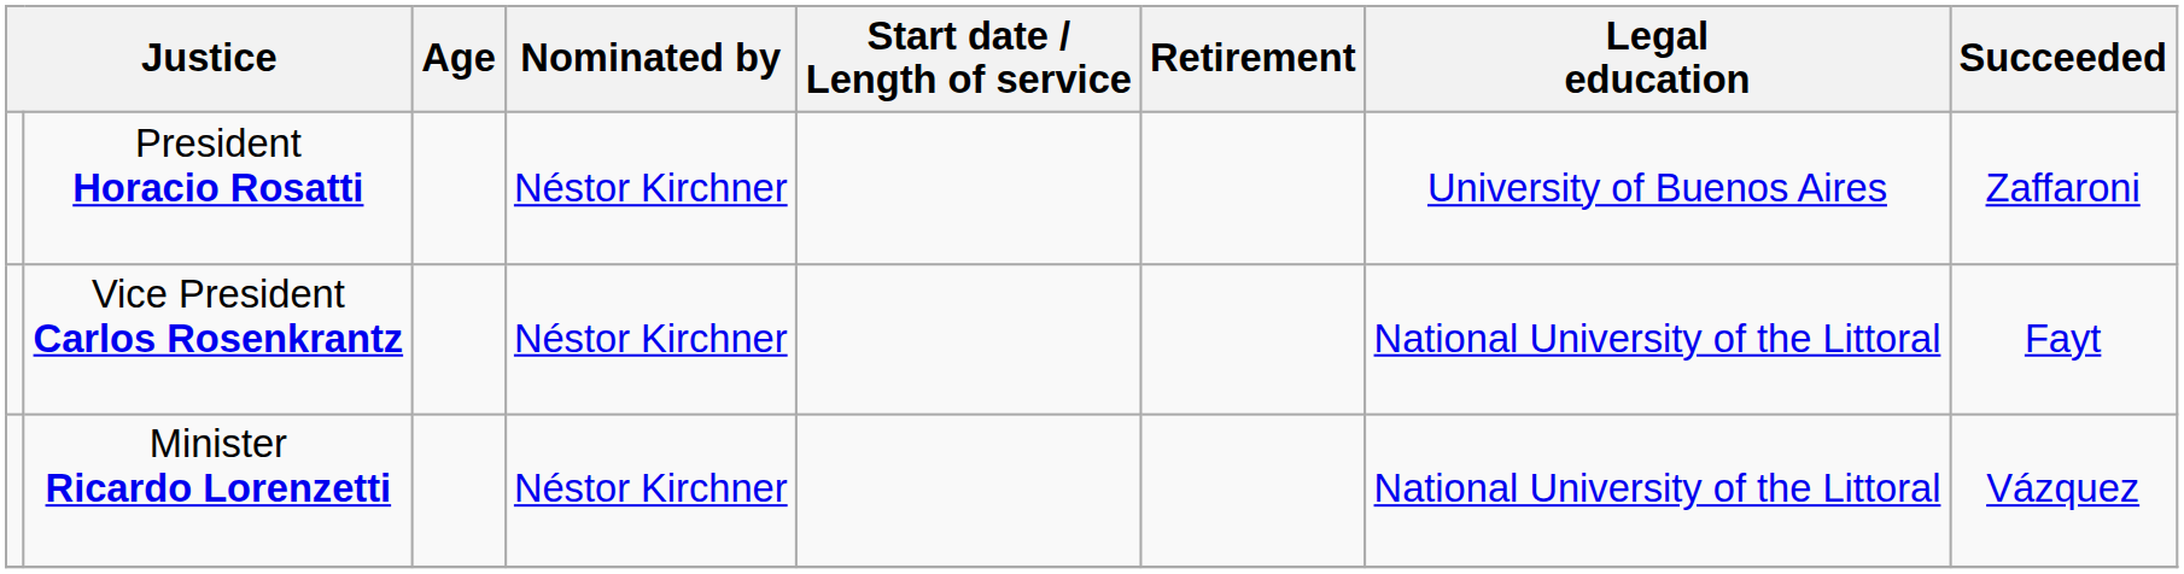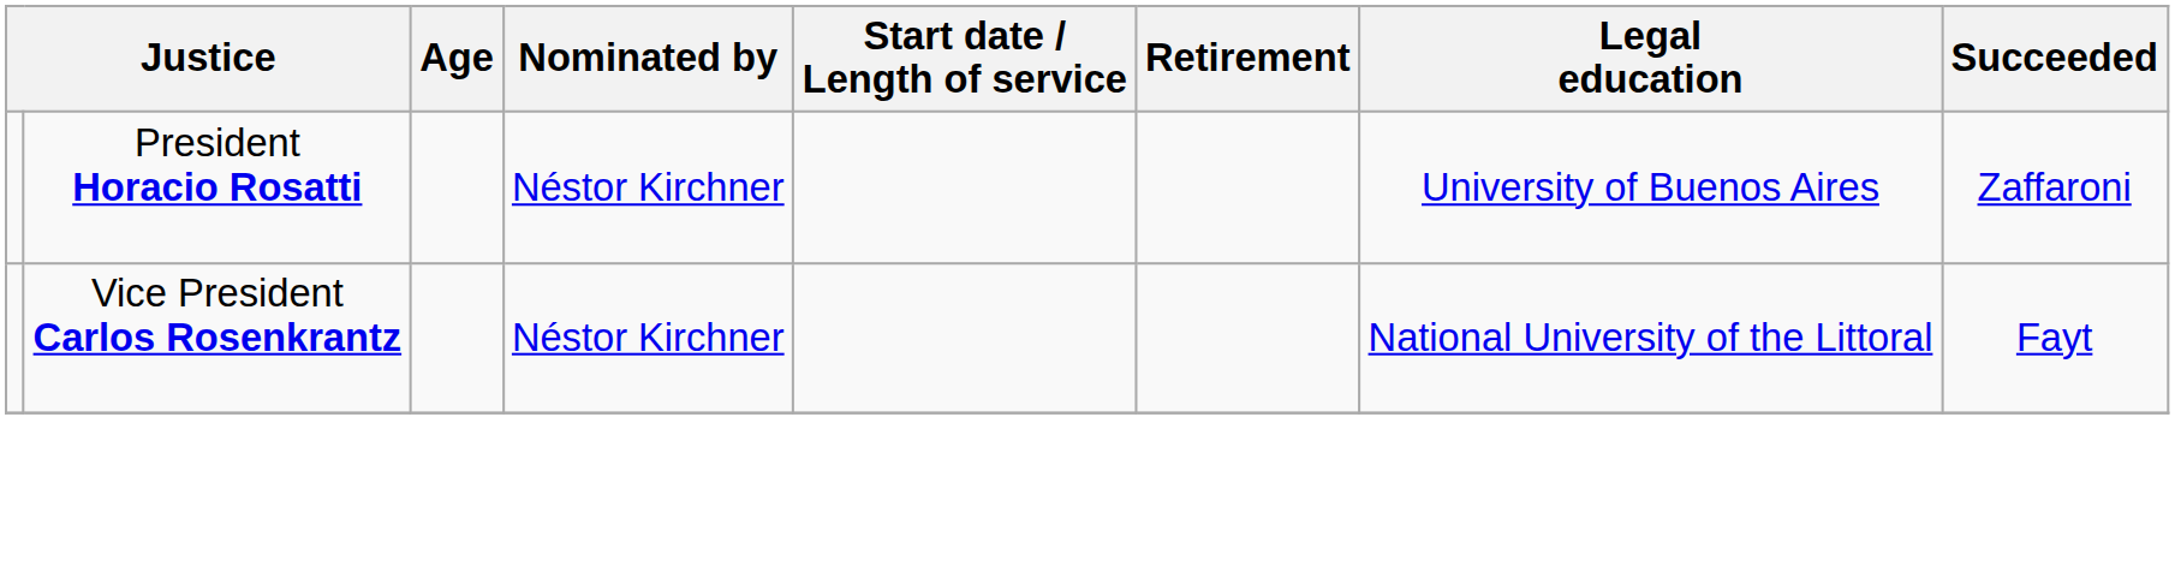- row: Minister Ricardo Lorenzetti | Néstor Kirchner | National University of the Littoral | Vázquez
